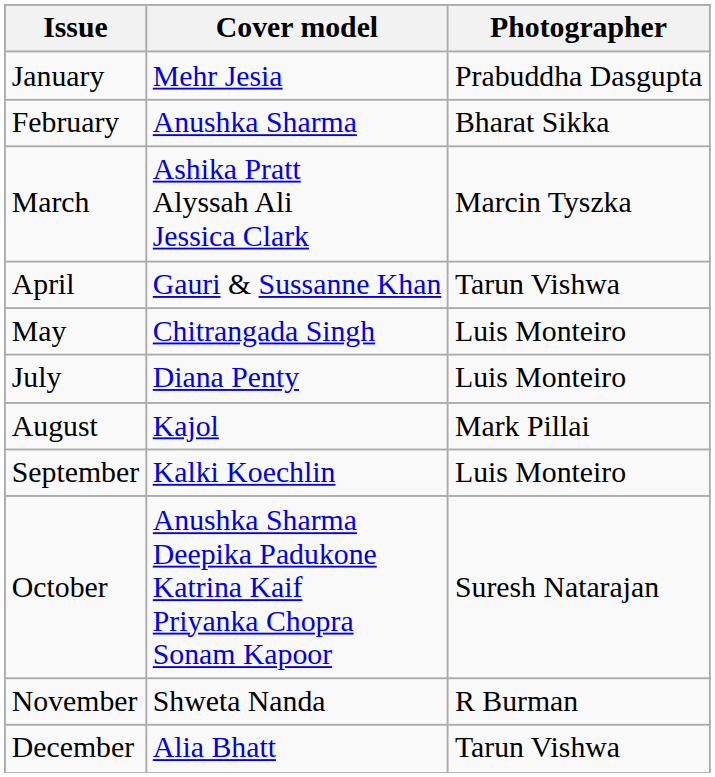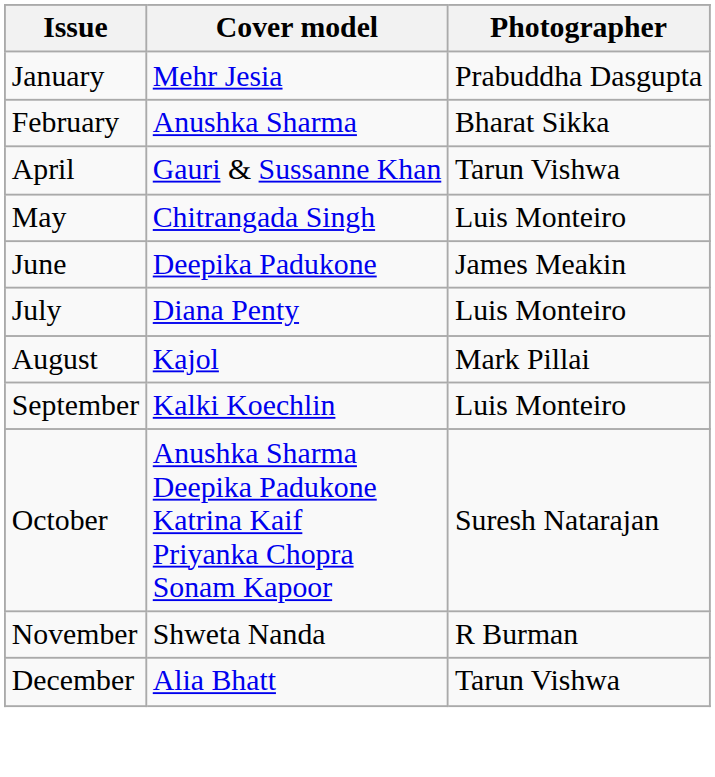- row: March | Ashika Pratt Alyssah Ali Jessica Clark | Marcin Tyszka
+ row: June | Deepika Padukone | James Meakin
